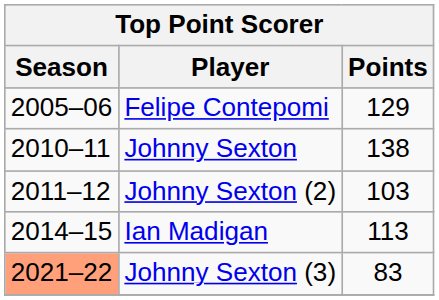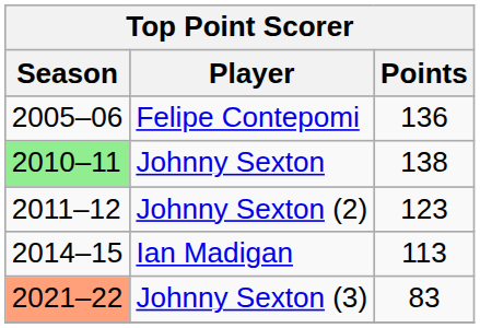Felipe Contepomi | Points: 129 -> 136
Johnny Sexton | Season: no background -> lightgreen background
Johnny Sexton (2) | Points: 103 -> 123
